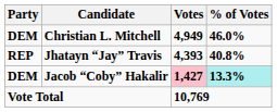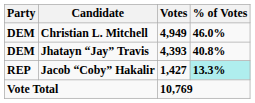Jhatayn “Jay” Travis | Party: REP -> DEM
Jacob “Coby” Hakalir | Party: DEM -> REP
Jacob “Coby” Hakalir | Votes: pink background -> no background
